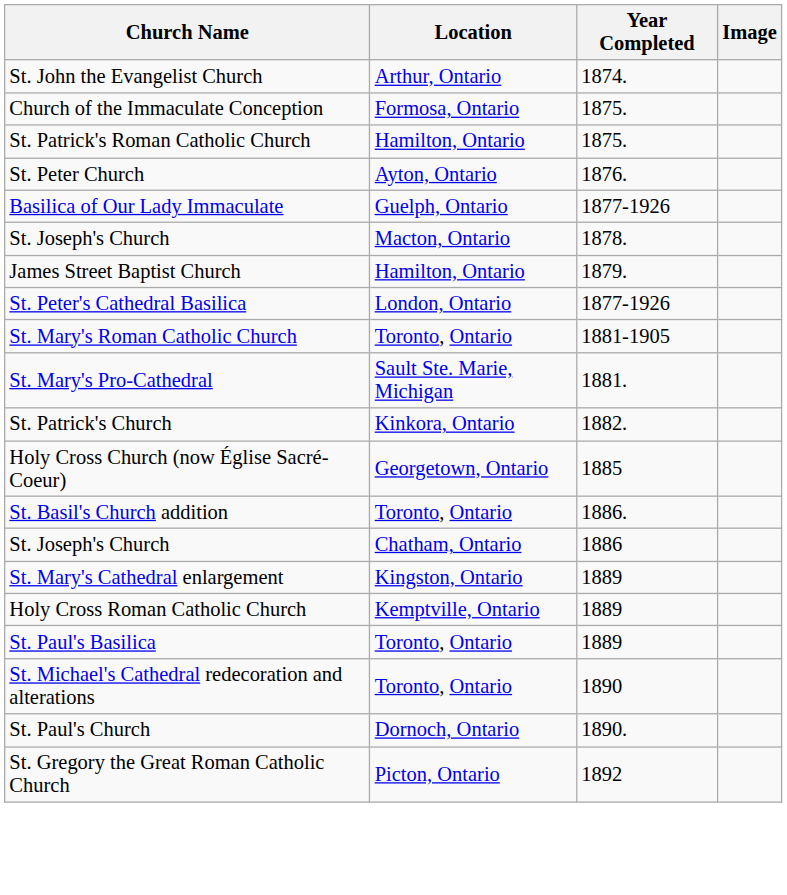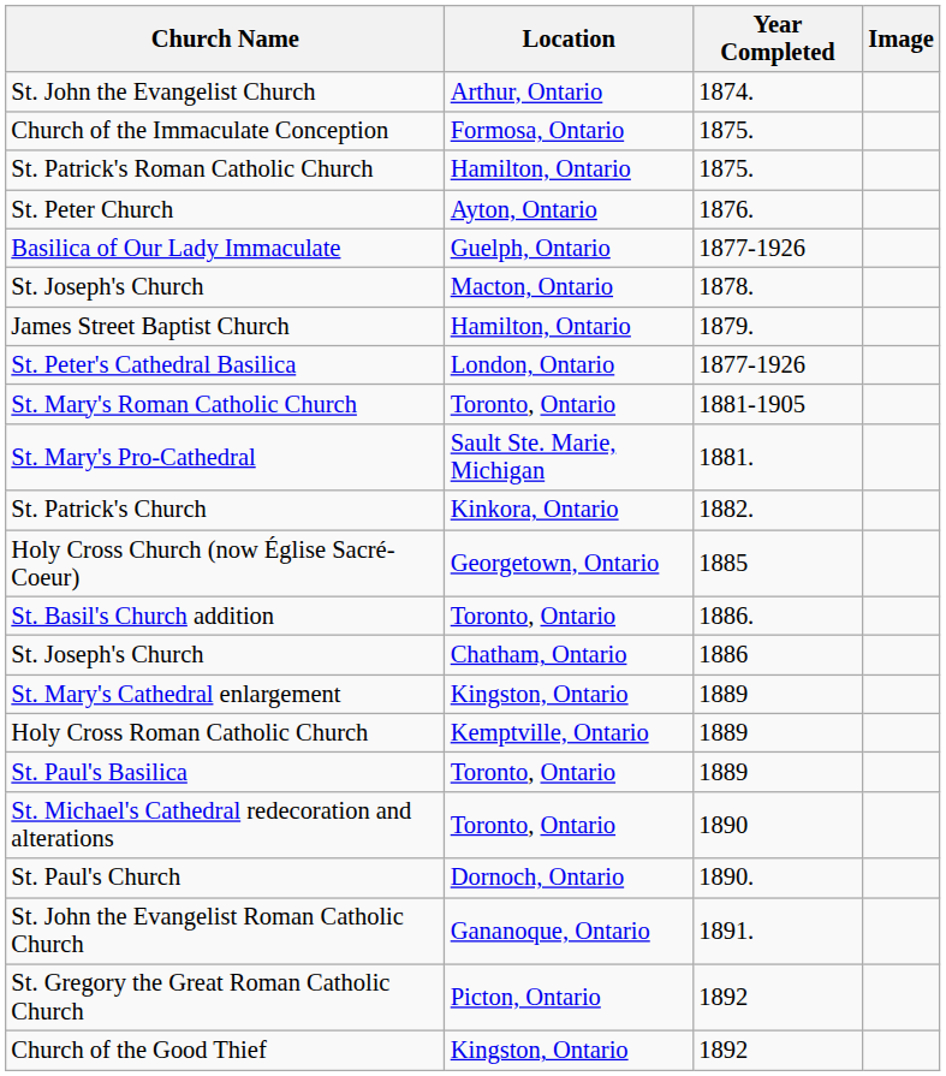+ row: St. John the Evangelist Roman Catholic Church | Gananoque, Ontario | 1891.
+ row: Church of the Good Thief | Kingston, Ontario | 1892
